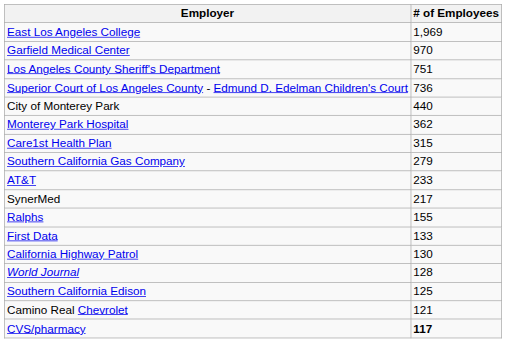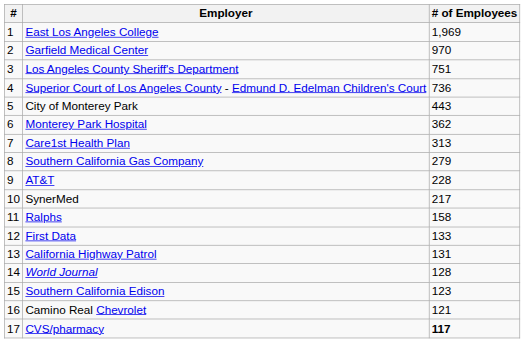+ column: # | 1 | 2 | 3 | 4 | 5 | 6 | 7 | 8 | 9 | 10 | 11 | 12 | 13 | 14 | 15 | 16 | 17
City of Monterey Park | # of Employees: 440 -> 443
Care1st Health Plan | # of Employees: 315 -> 313
AT&T | # of Employees: 233 -> 228
Ralphs | # of Employees: 155 -> 158
California Highway Patrol | # of Employees: 130 -> 131
Southern California Edison | # of Employees: 125 -> 123
